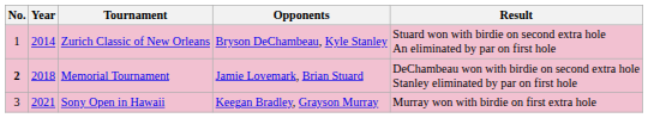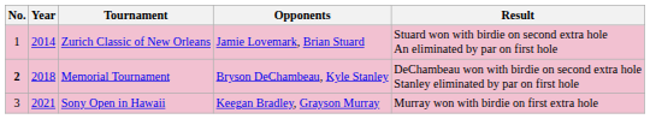Zurich Classic of New Orleans | Opponents: Bryson DeChambeau, Kyle Stanley -> Jamie Lovemark, Brian Stuard
Memorial Tournament | Opponents: Jamie Lovemark, Brian Stuard -> Bryson DeChambeau, Kyle Stanley
